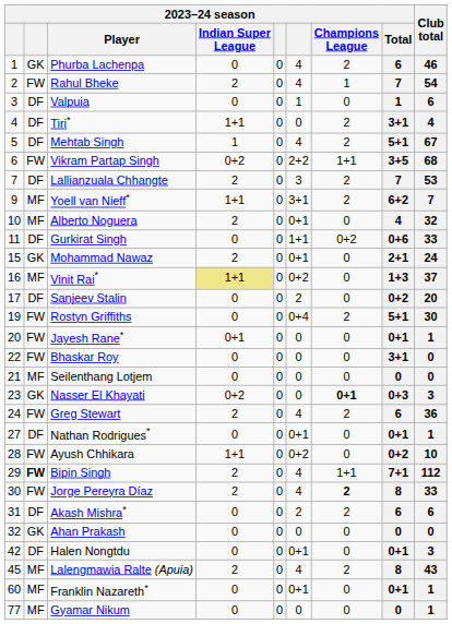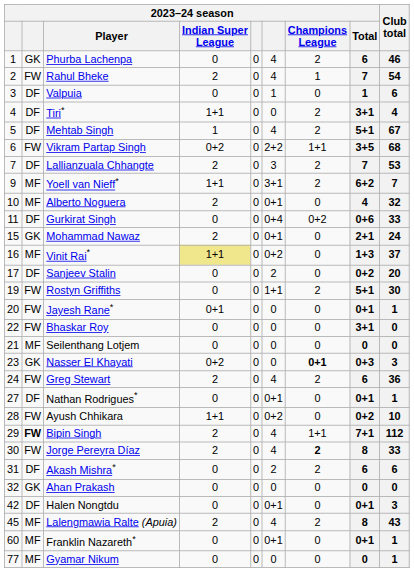Gurkirat Singh | column 6: 1+1 -> 0+4
Rostyn Griffiths | column 6: 0+4 -> 1+1
